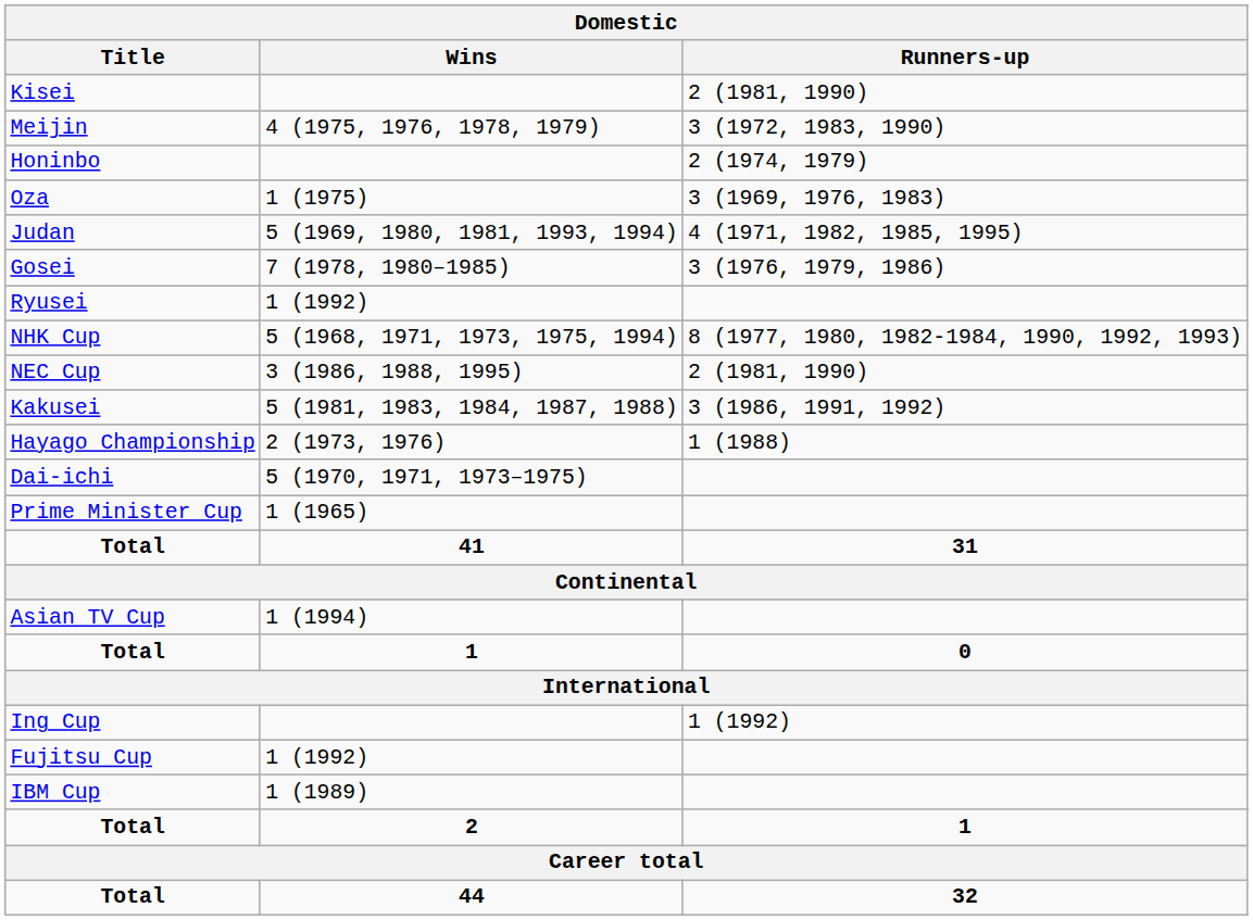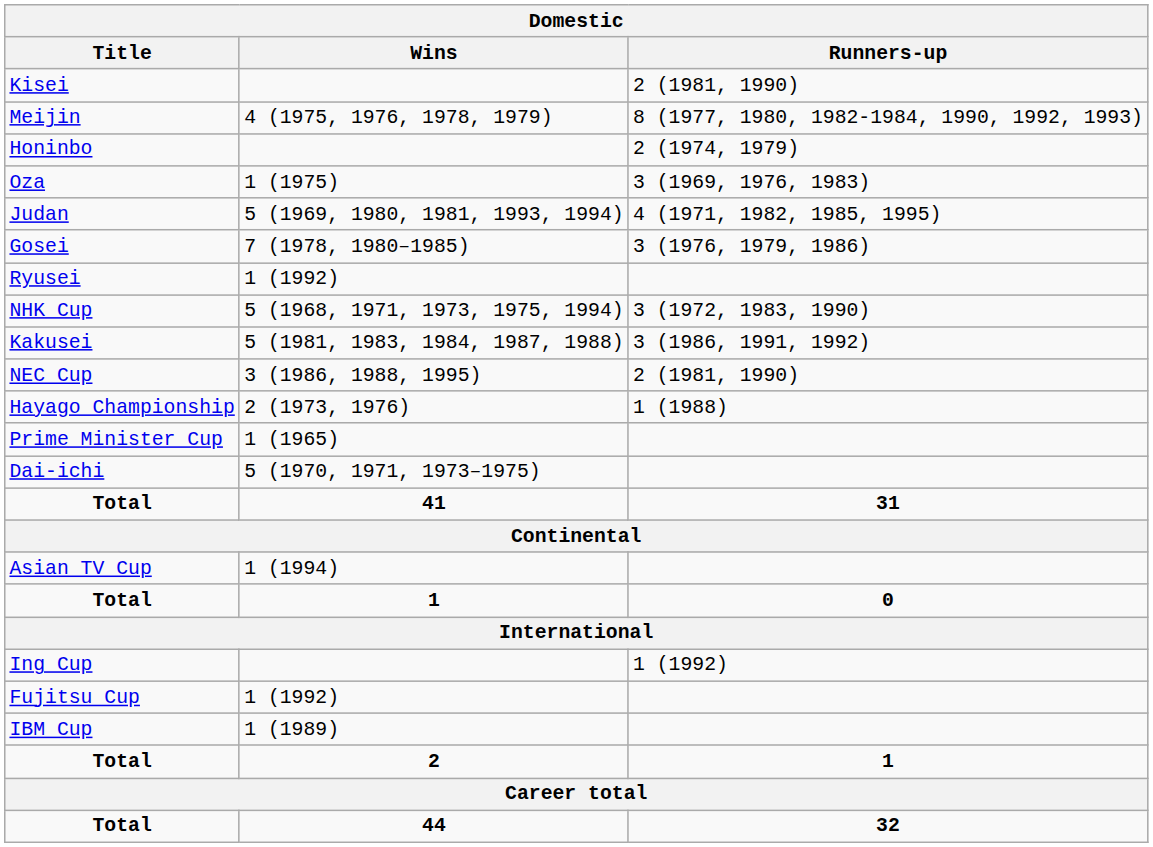Meijin | Runners-up: 3 (1972, 1983, 1990) -> 8 (1977, 1980, 1982-1984, 1990, 1992, 1993)
NHK Cup | Runners-up: 8 (1977, 1980, 1982-1984, 1990, 1992, 1993) -> 3 (1972, 1983, 1990)
rows swapped: NEC Cup <-> Kakusei
rows swapped: Prime Minister Cup <-> Dai-ichi
